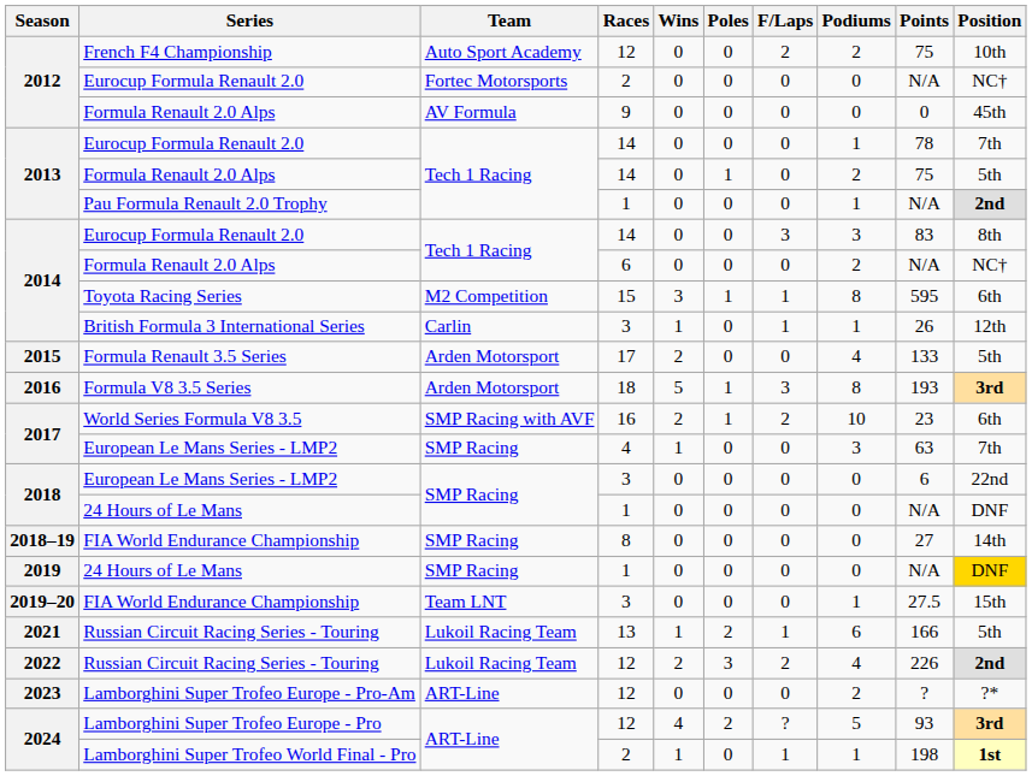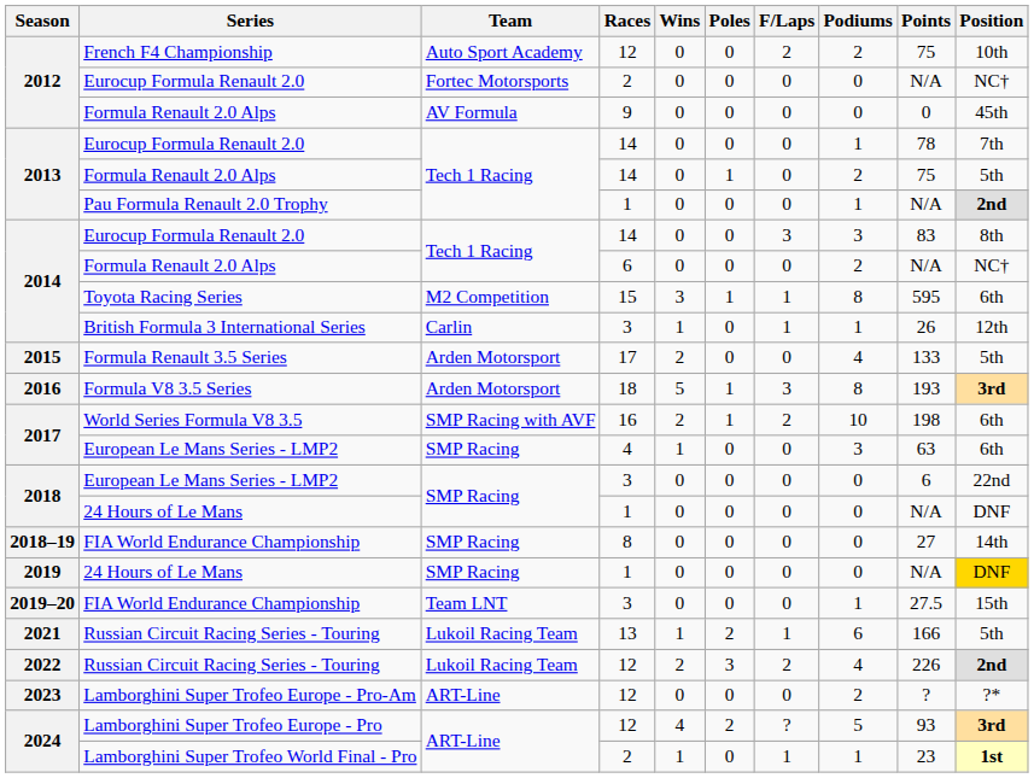World Series Formula V8 3.5 | Points: 23 -> 198
2017 / European Le Mans Series - LMP2 | Position: 7th -> 6th
Lamborghini Super Trofeo World Final - Pro | Points: 198 -> 23
